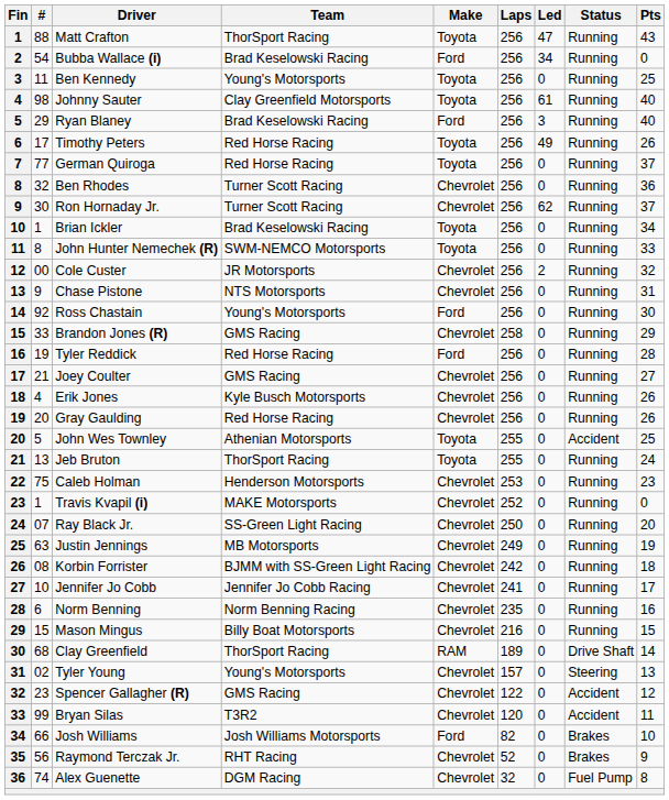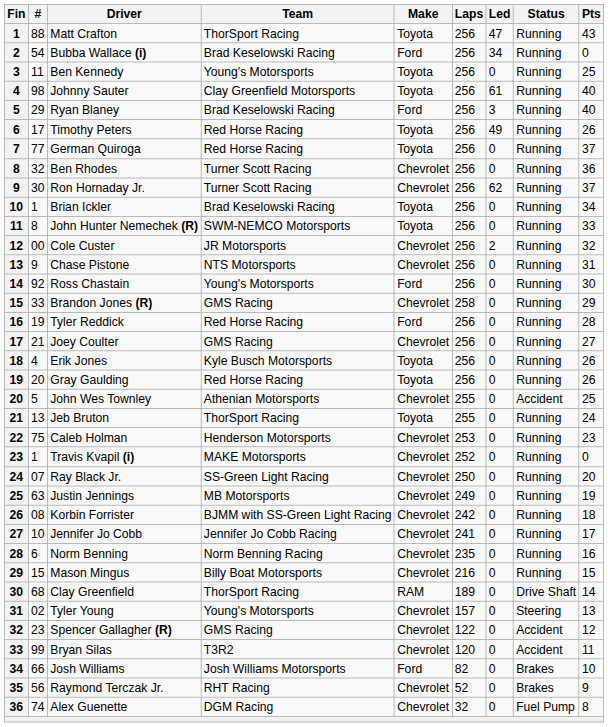Erik Jones | Make: Chevrolet -> Toyota
Gray Gaulding | Make: Chevrolet -> Toyota
John Wes Townley | Make: Toyota -> Chevrolet
